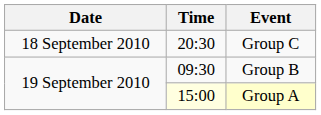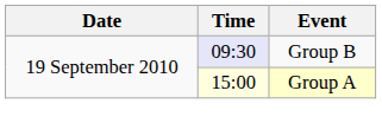- row: 18 September 2010 | 20:30 | Group C
Group B | Time: no background -> lavender background
